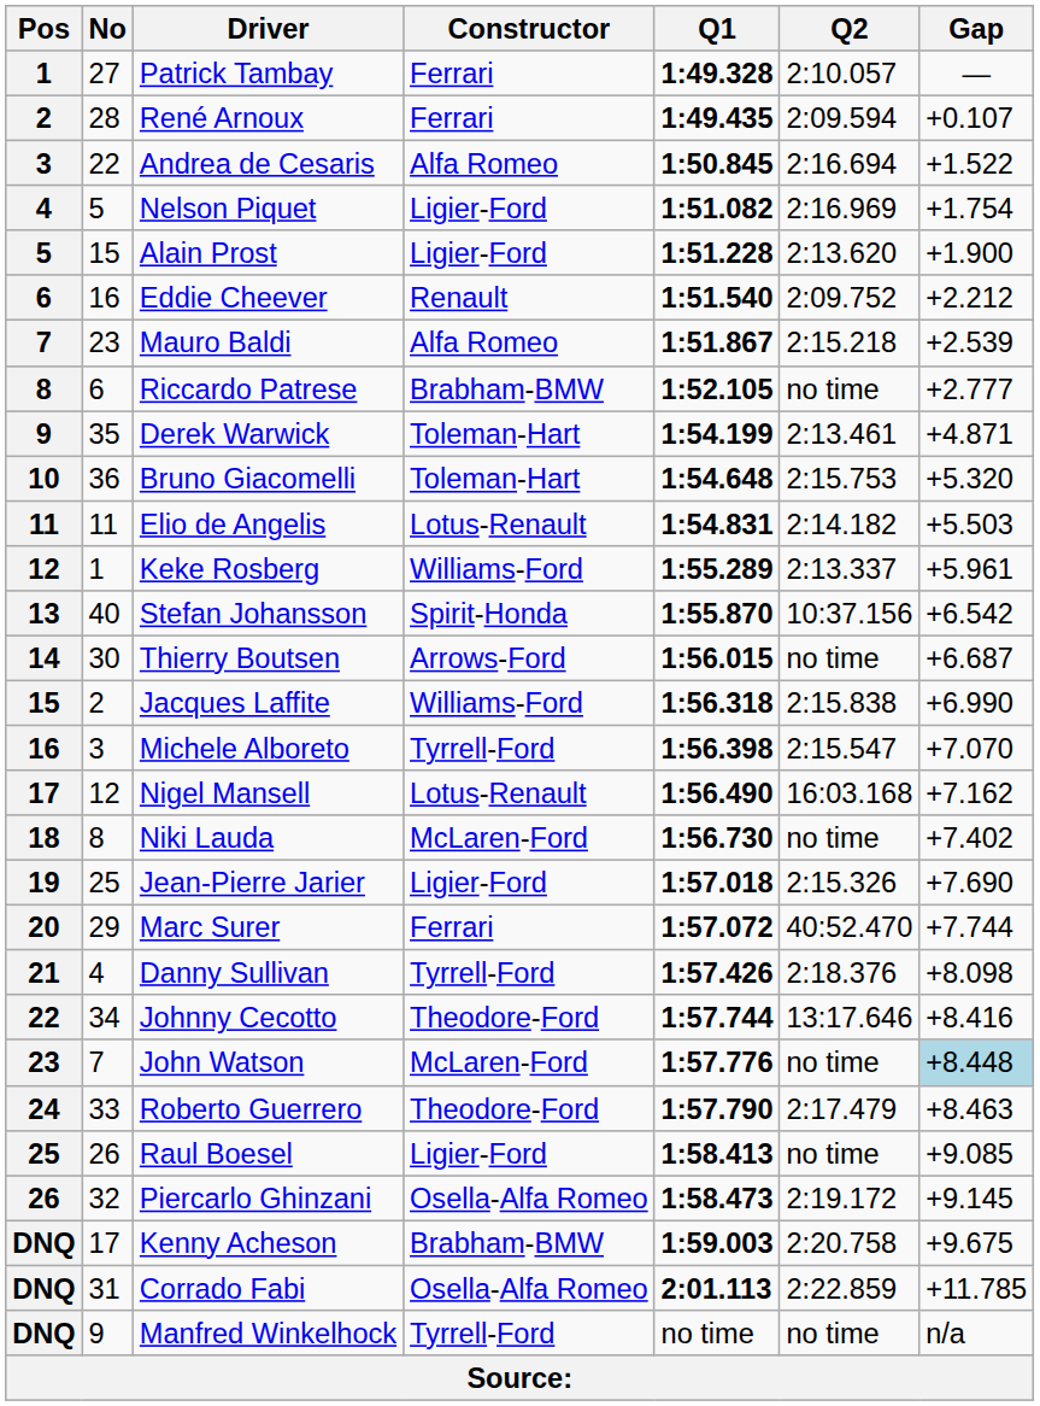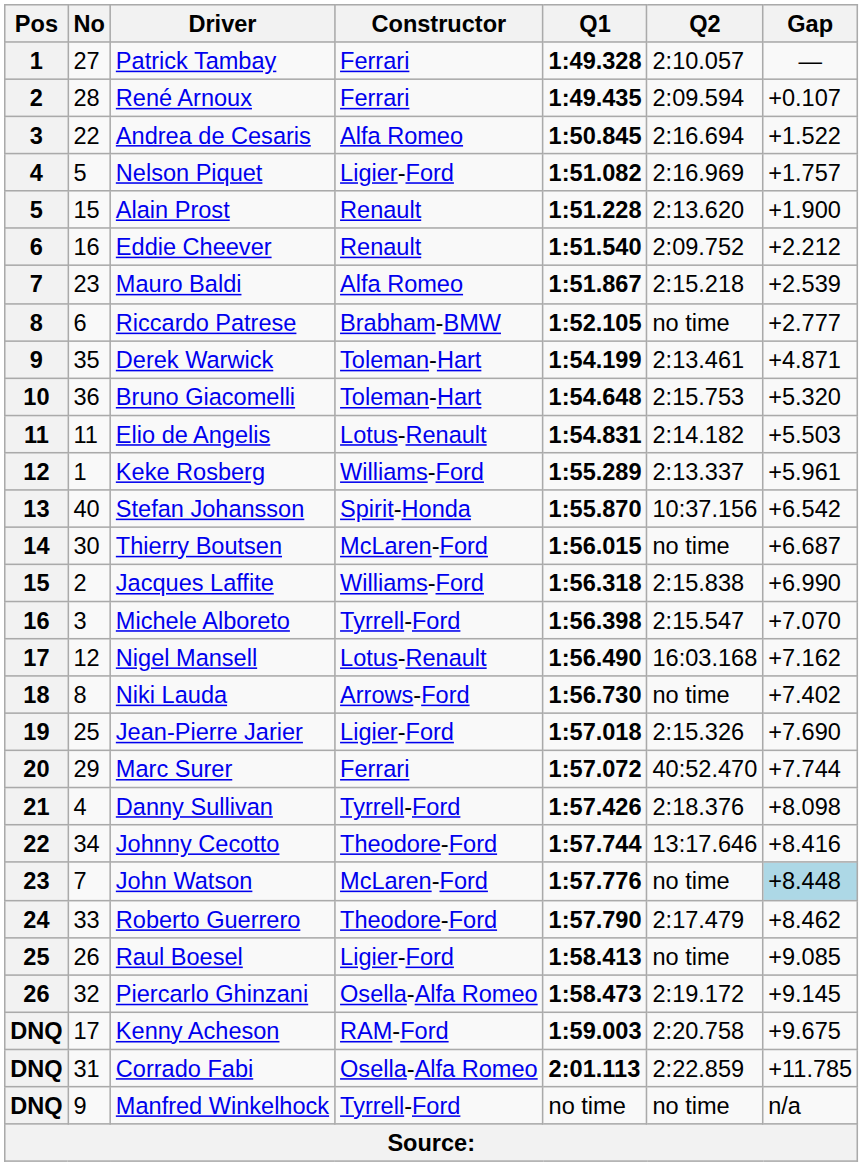Nelson Piquet | Gap: +1.754 -> +1.757
Alain Prost | Constructor: Ligier-Ford -> Renault
Thierry Boutsen | Constructor: Arrows-Ford -> McLaren-Ford
Niki Lauda | Constructor: McLaren-Ford -> Arrows-Ford
Roberto Guerrero | Gap: +8.463 -> +8.462
Kenny Acheson | Constructor: Brabham-BMW -> RAM-Ford
